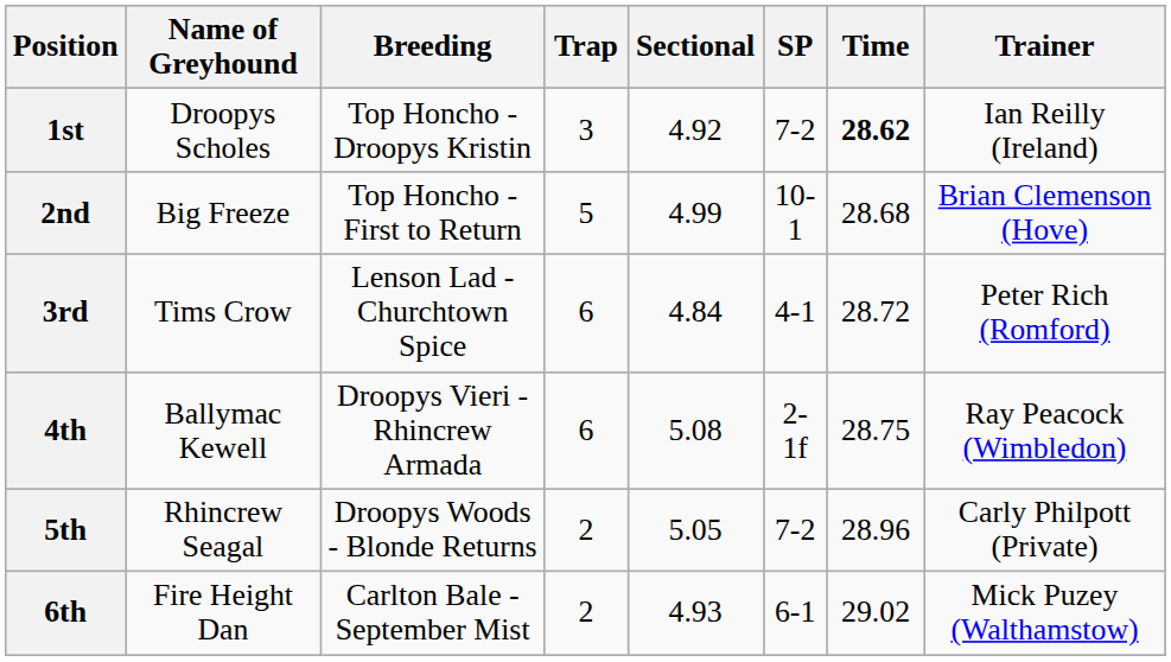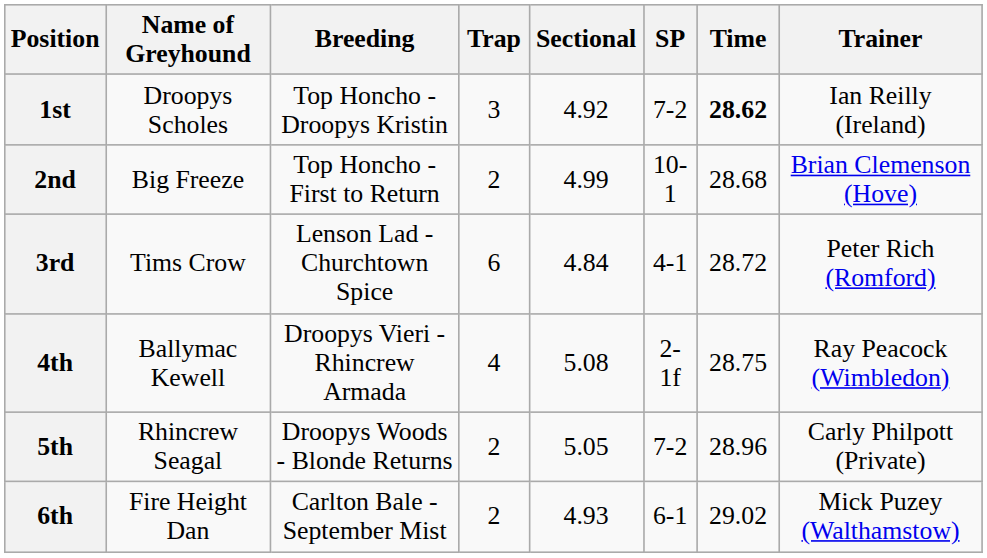2nd | Trap: 5 -> 2
4th | Trap: 6 -> 4
